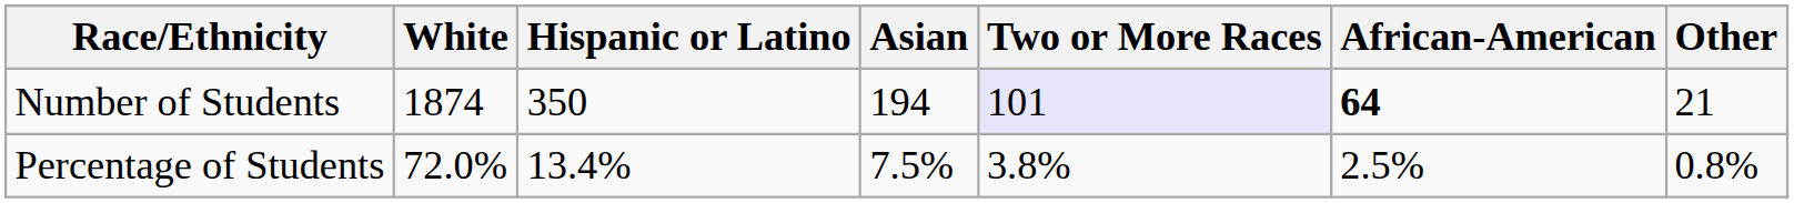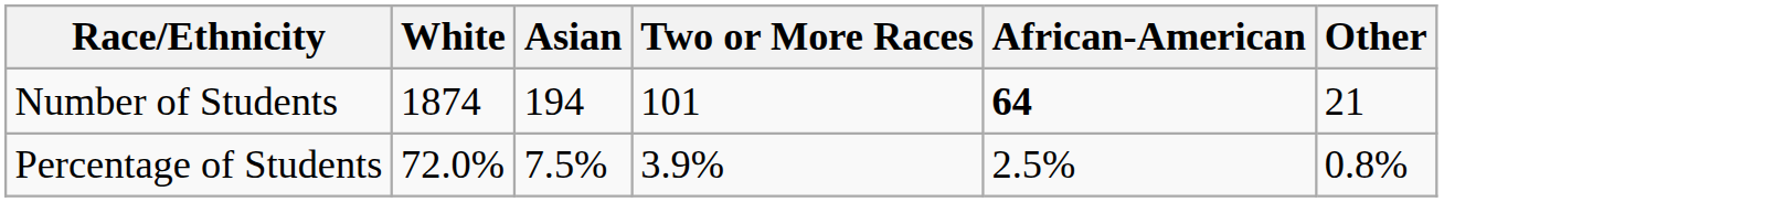- column: Hispanic or Latino | 350 | 13.4%
Number of Students | Two or More Races: lavender background -> no background
Percentage of Students | Two or More Races: 3.8% -> 3.9%
